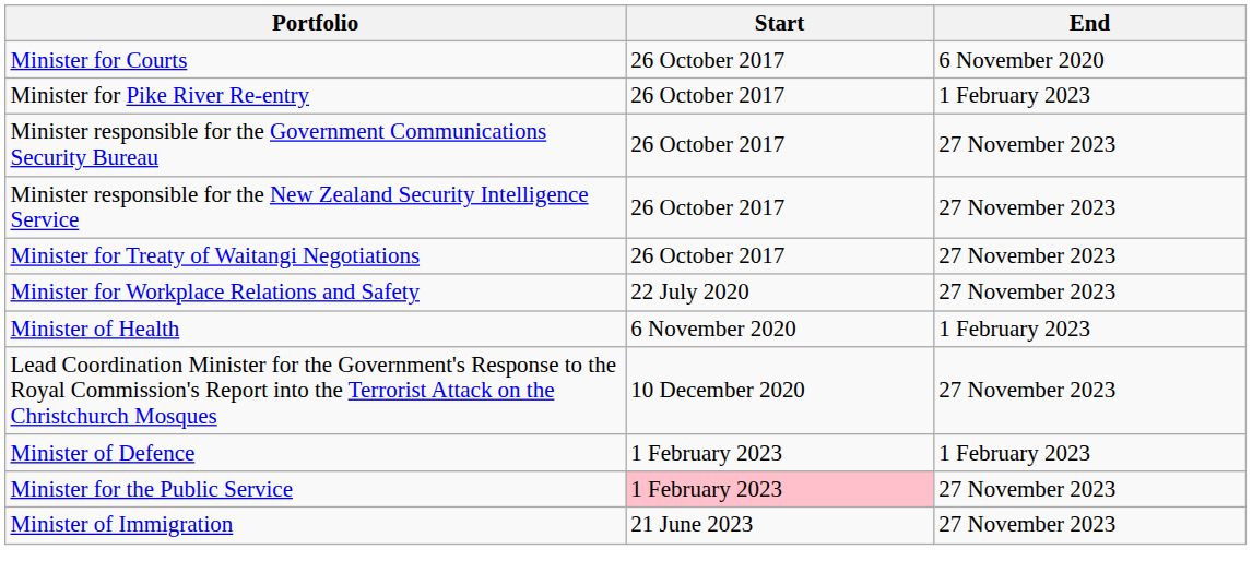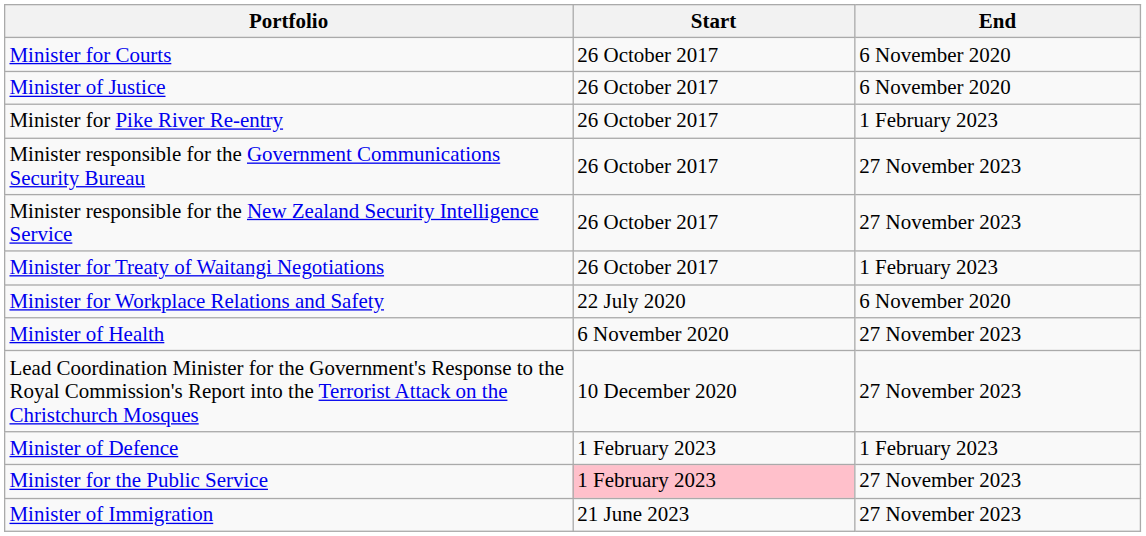+ row: Minister of Justice | 26 October 2017 | 6 November 2020
Minister for Treaty of Waitangi Negotiations | End: 27 November 2023 -> 1 February 2023
Minister for Workplace Relations and Safety | End: 27 November 2023 -> 6 November 2020
Minister of Health | End: 1 February 2023 -> 27 November 2023
